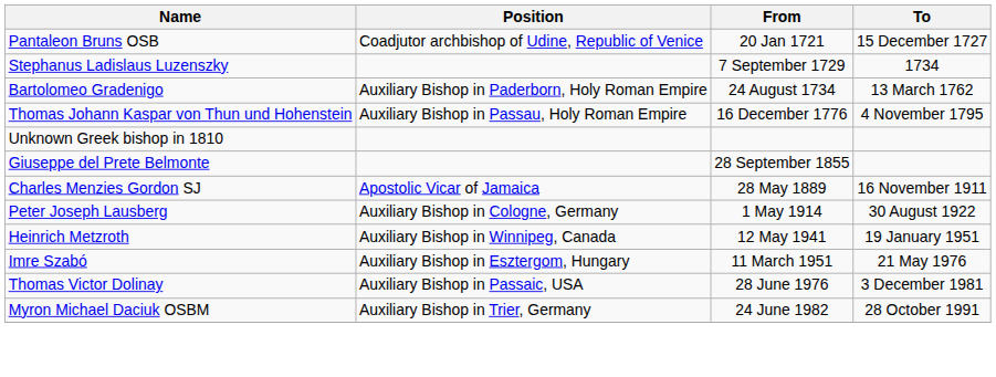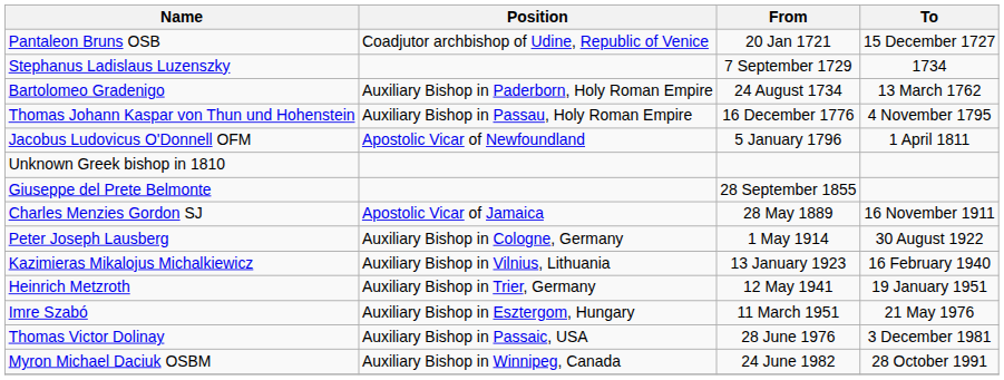+ row: Jacobus Ludovicus O'Donnell OFM | Apostolic Vicar of Newfoundland | 5 January 1796 | 1 April 1811
+ row: Kazimieras Mikalojus Michalkiewicz | Auxiliary Bishop in Vilnius, Lithuania | 13 January 1923 | 16 February 1940
Heinrich Metzroth | Position: Auxiliary Bishop in Winnipeg, Canada -> Auxiliary Bishop in Trier, Germany
Myron Michael Daciuk OSBM | Position: Auxiliary Bishop in Trier, Germany -> Auxiliary Bishop in Winnipeg, Canada
